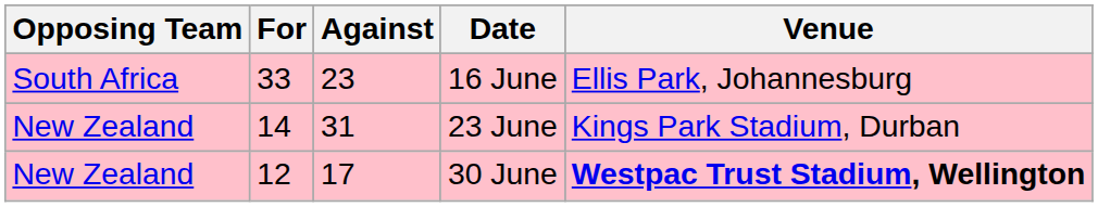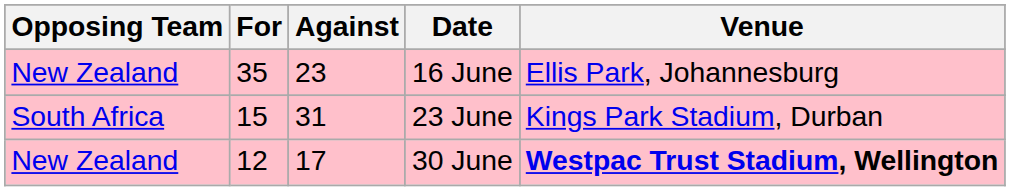16 June | Opposing Team: South Africa -> New Zealand
16 June | For: 33 -> 35
23 June | Opposing Team: New Zealand -> South Africa
23 June | For: 14 -> 15
